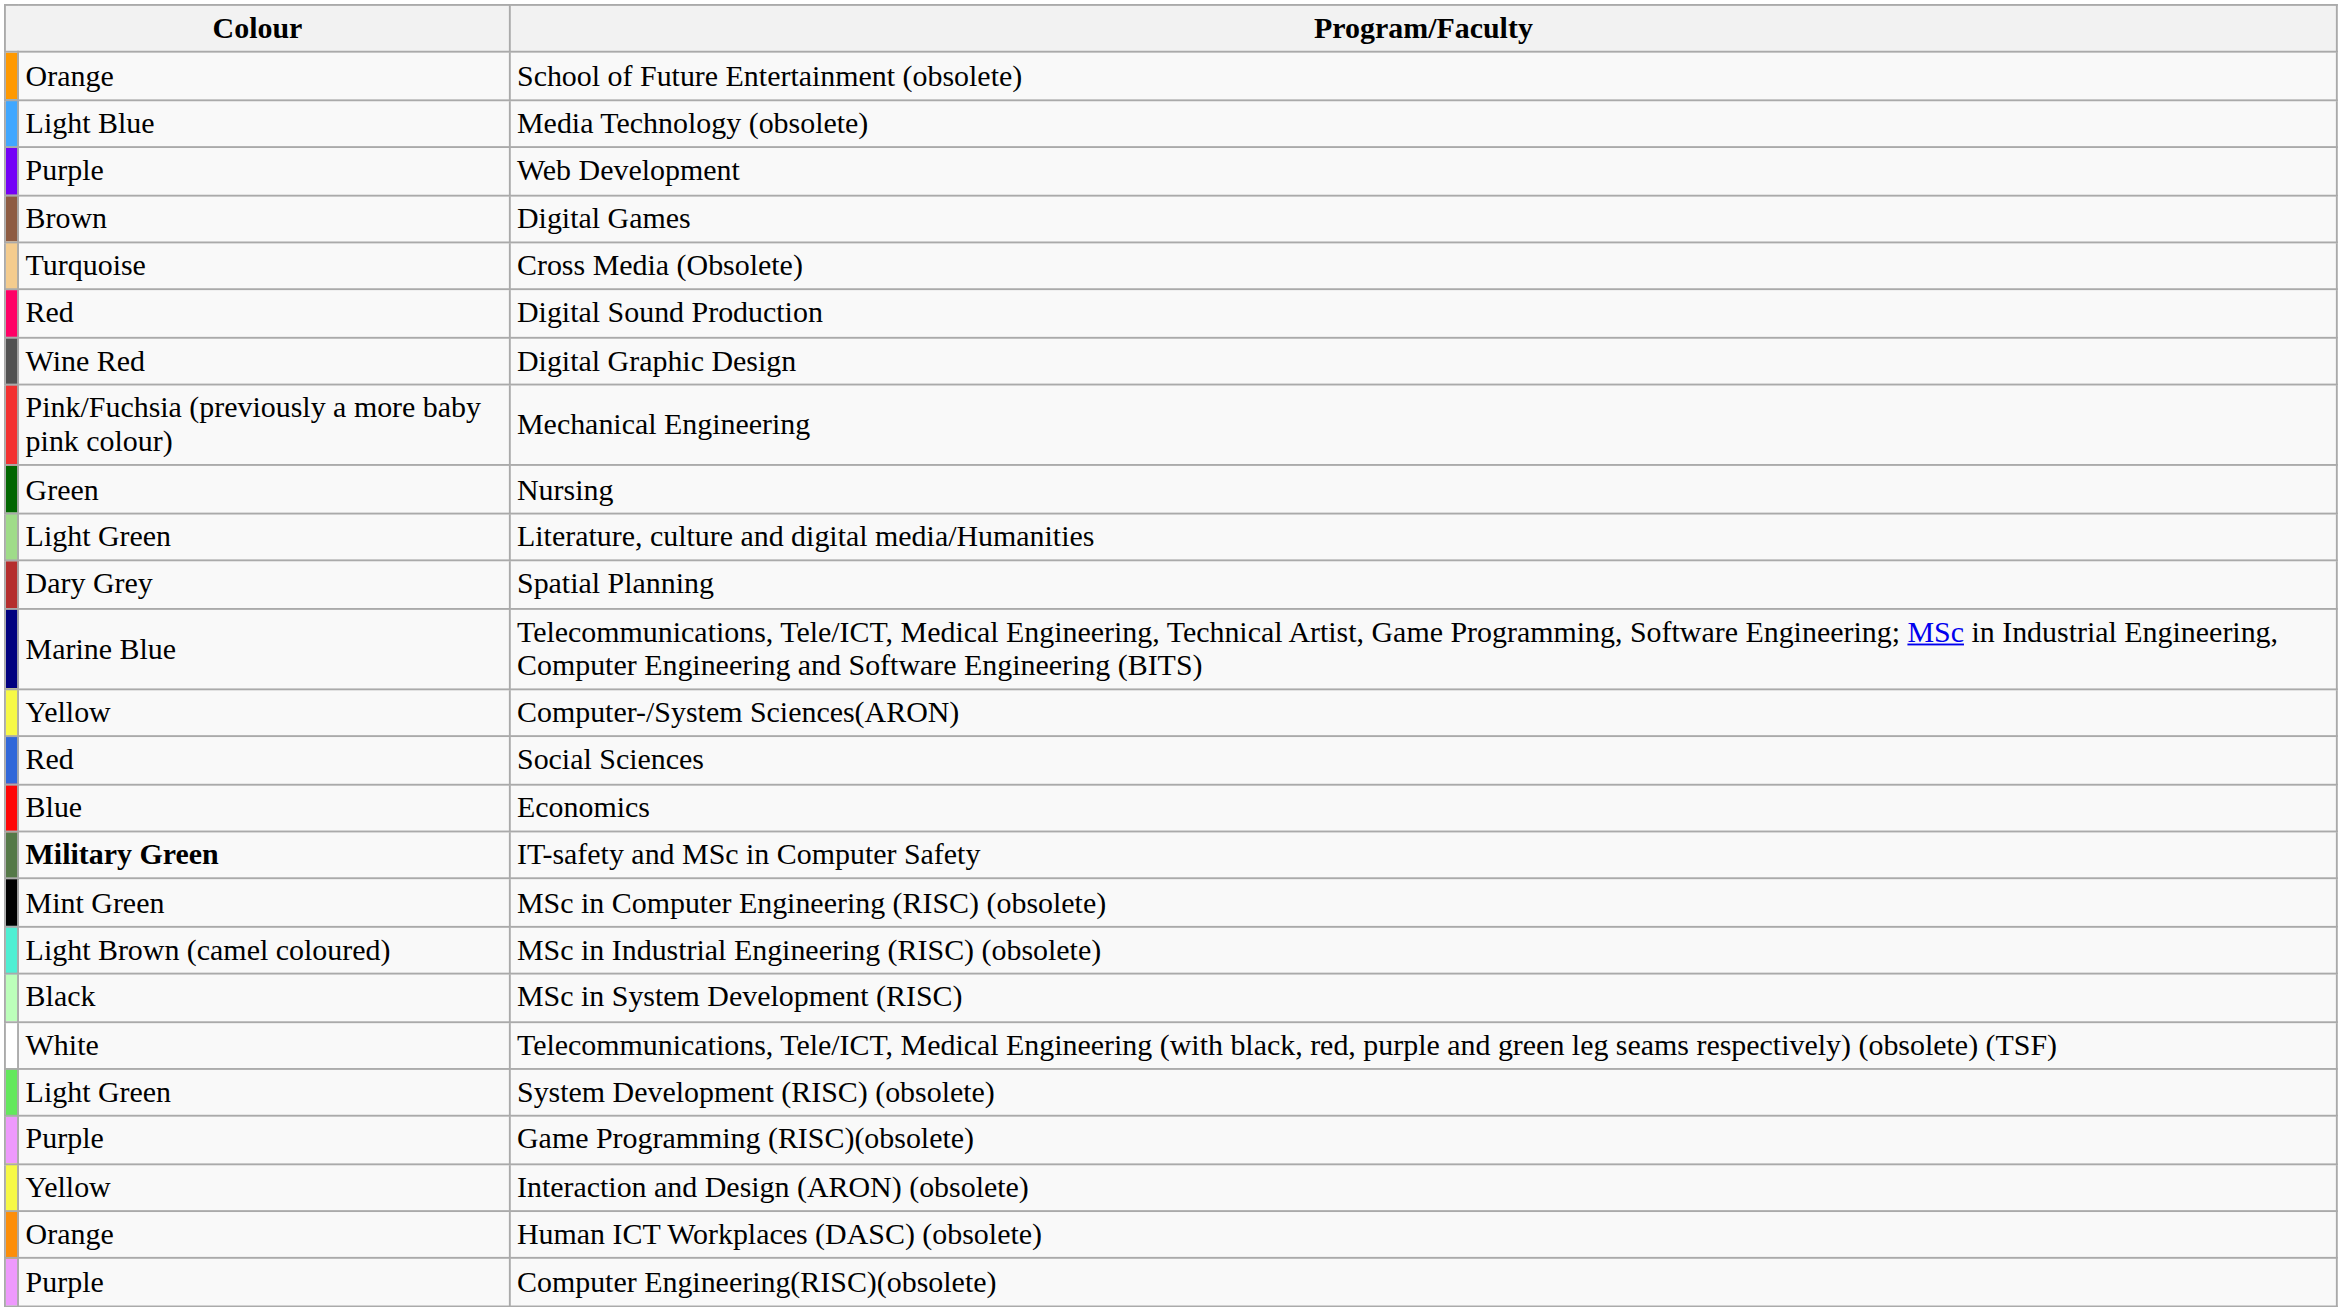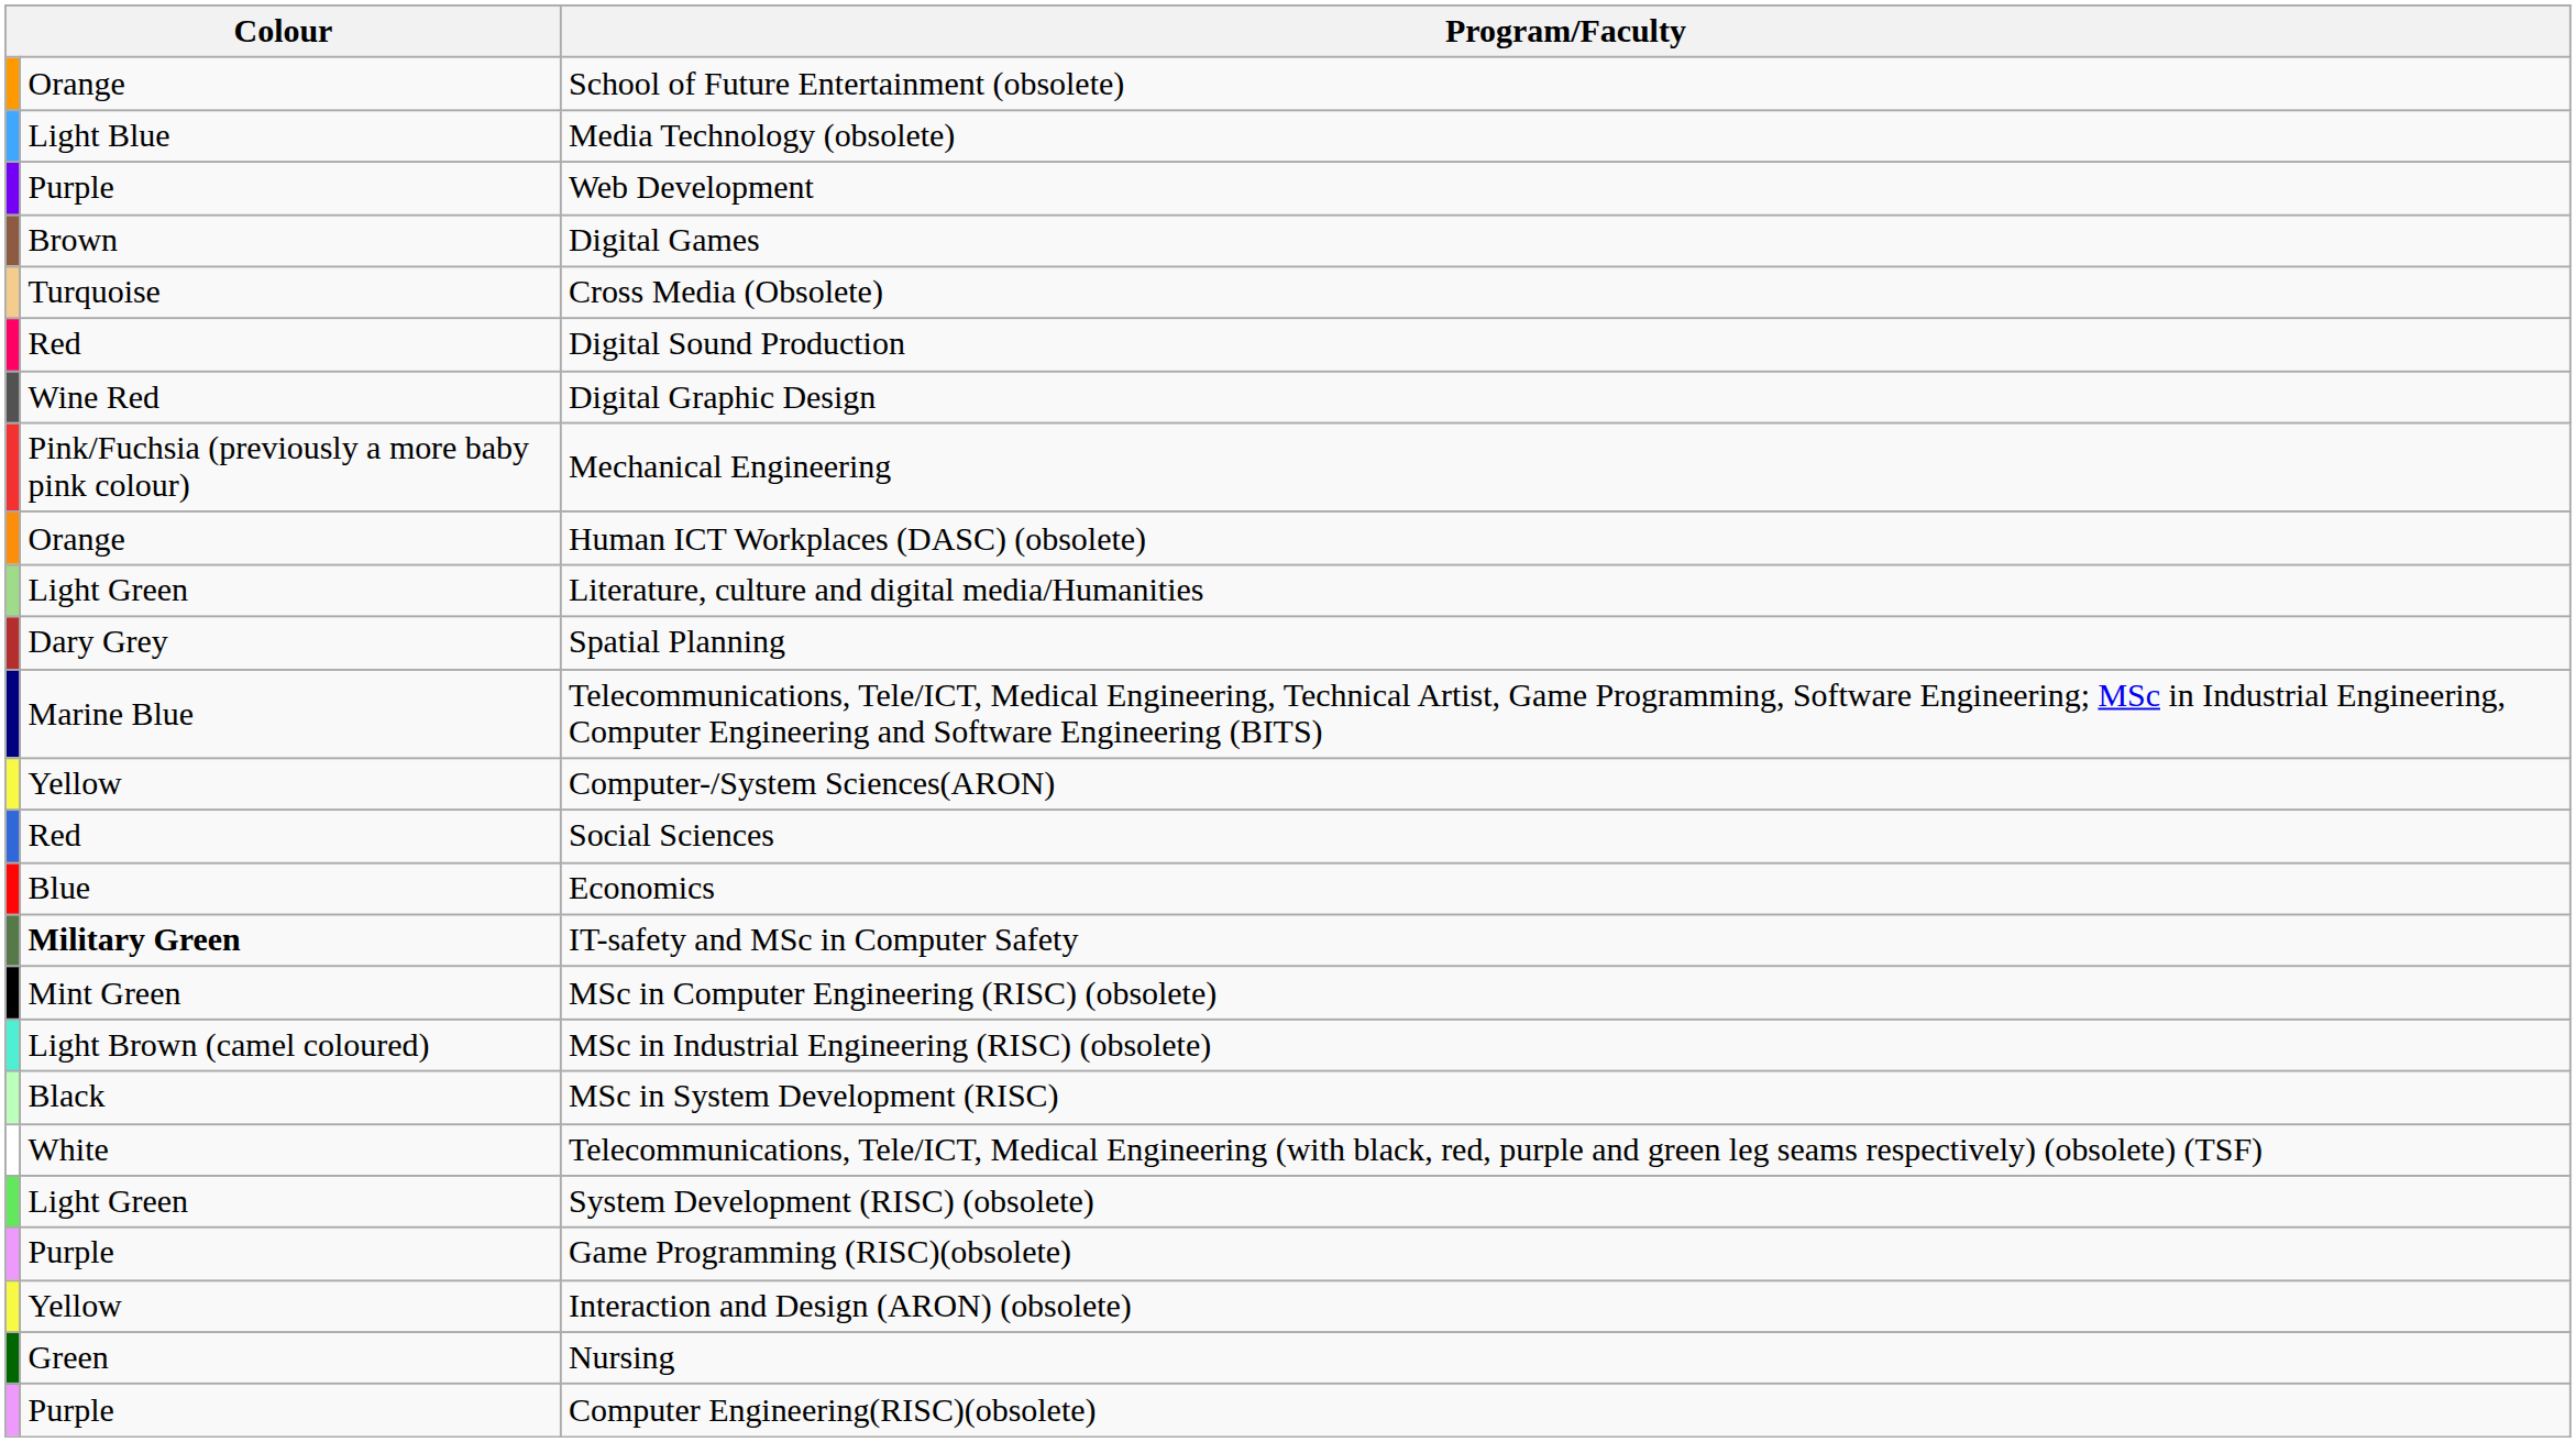rows swapped: Nursing <-> Human ICT Workplaces (DASC) (obsolete)
